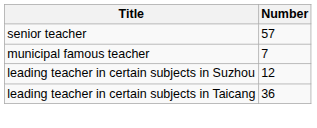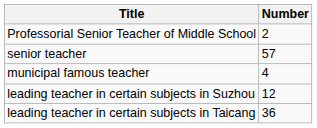+ row: Professorial Senior Teacher of Middle School | 2
municipal famous teacher | Number: 7 -> 4
